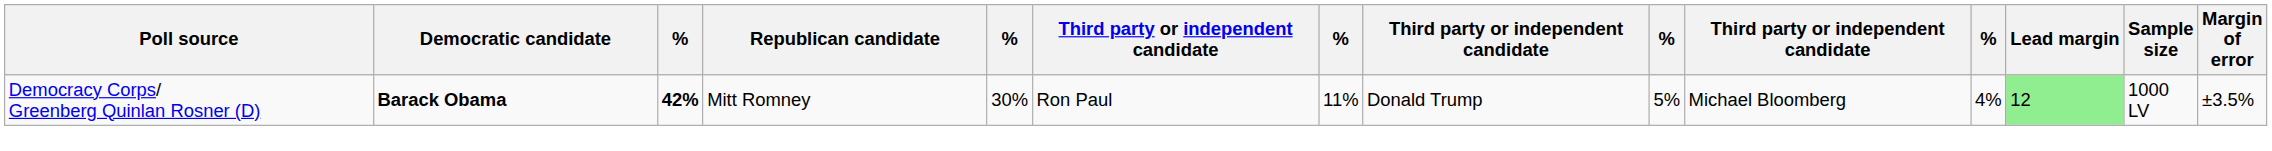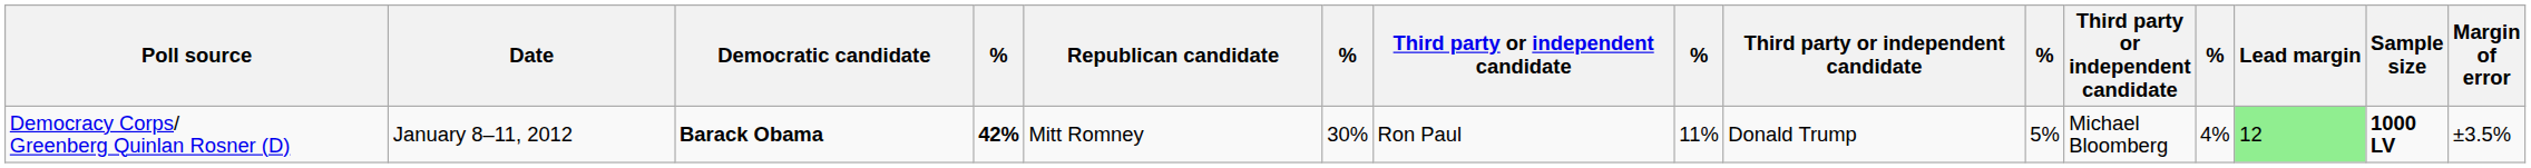+ column: Date | January 8–11, 2012
Democracy Corps/ Greenberg Quinlan Rosner (D) | Sample size: normal -> bold
